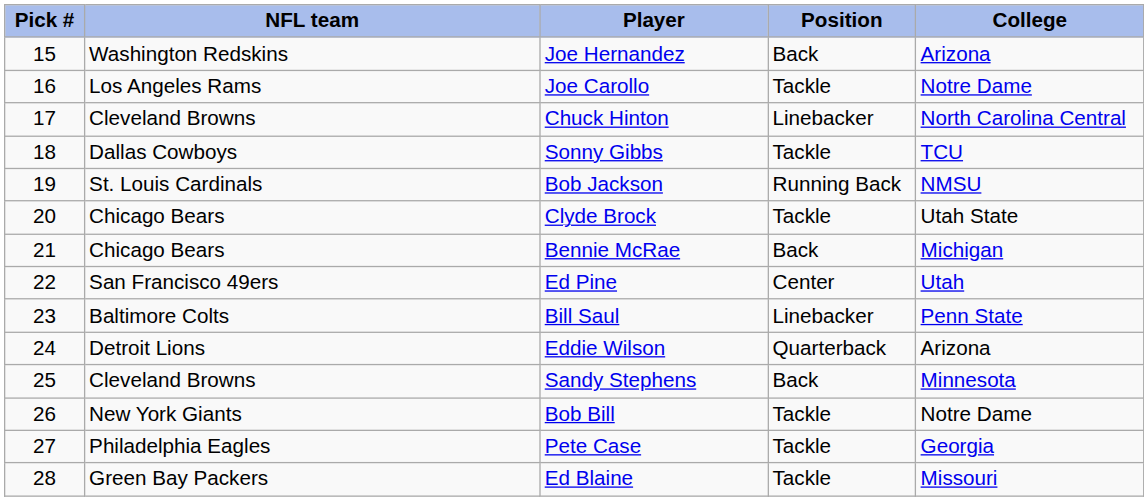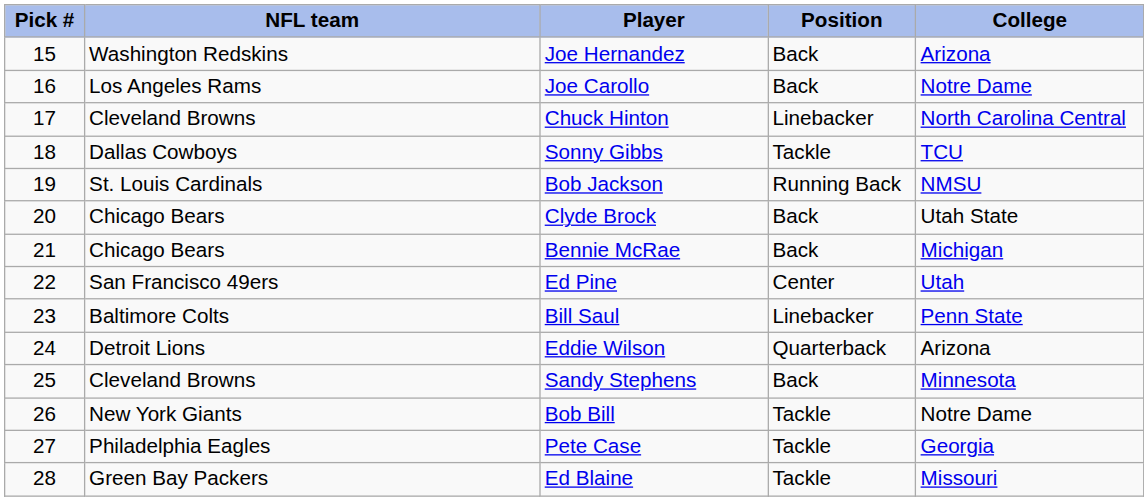Joe Carollo | Position: Tackle -> Back
Clyde Brock | Position: Tackle -> Back
